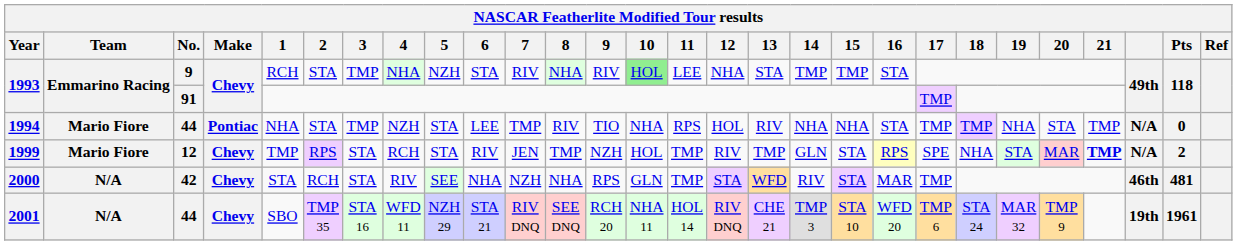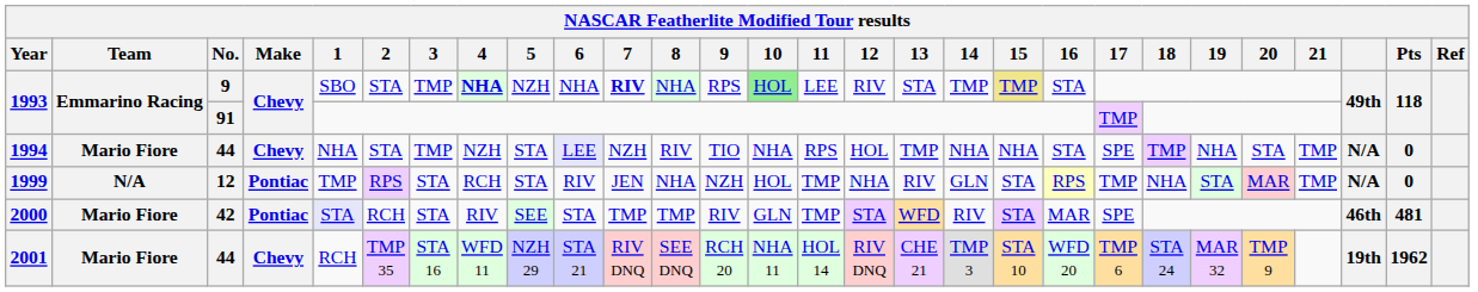1993 / 9 | 1: RCH -> SBO
1993 / 9 | 4: normal -> bold
1993 / 9 | 6: STA -> NHA
1993 / 9 | 7: normal -> bold
1993 / 9 | 9: RIV -> RPS
1993 / 9 | 12: NHA -> RIV
1993 / 9 | 15: no background -> khaki background
1994 | Make: Pontiac -> Chevy
1994 | 6: no background -> lavender background
1994 | 7: TMP -> NZH
1994 | 13: RIV -> TMP
1994 | 17: TMP -> SPE
1999 | Team: Mario Fiore -> N/A
1999 | Make: Chevy -> Pontiac
1999 | 8: TMP -> NHA
1999 | 12: RIV -> NHA
1999 | 13: TMP -> RIV
1999 | 17: SPE -> TMP
1999 | 21: bold -> normal
1999 | Pts: 2 -> 0
2000 | Team: N/A -> Mario Fiore
2000 | Make: Chevy -> Pontiac
2000 | 1: no background -> lavender background
2000 | 6: NHA -> STA
2000 | 7: NZH -> TMP
2000 | 8: NHA -> TMP
2000 | 9: RPS -> RIV
2000 | 17: TMP -> SPE
2001 | Team: N/A -> Mario Fiore
2001 | 1: SBO -> RCH
2001 | Pts: 1961 -> 1962
